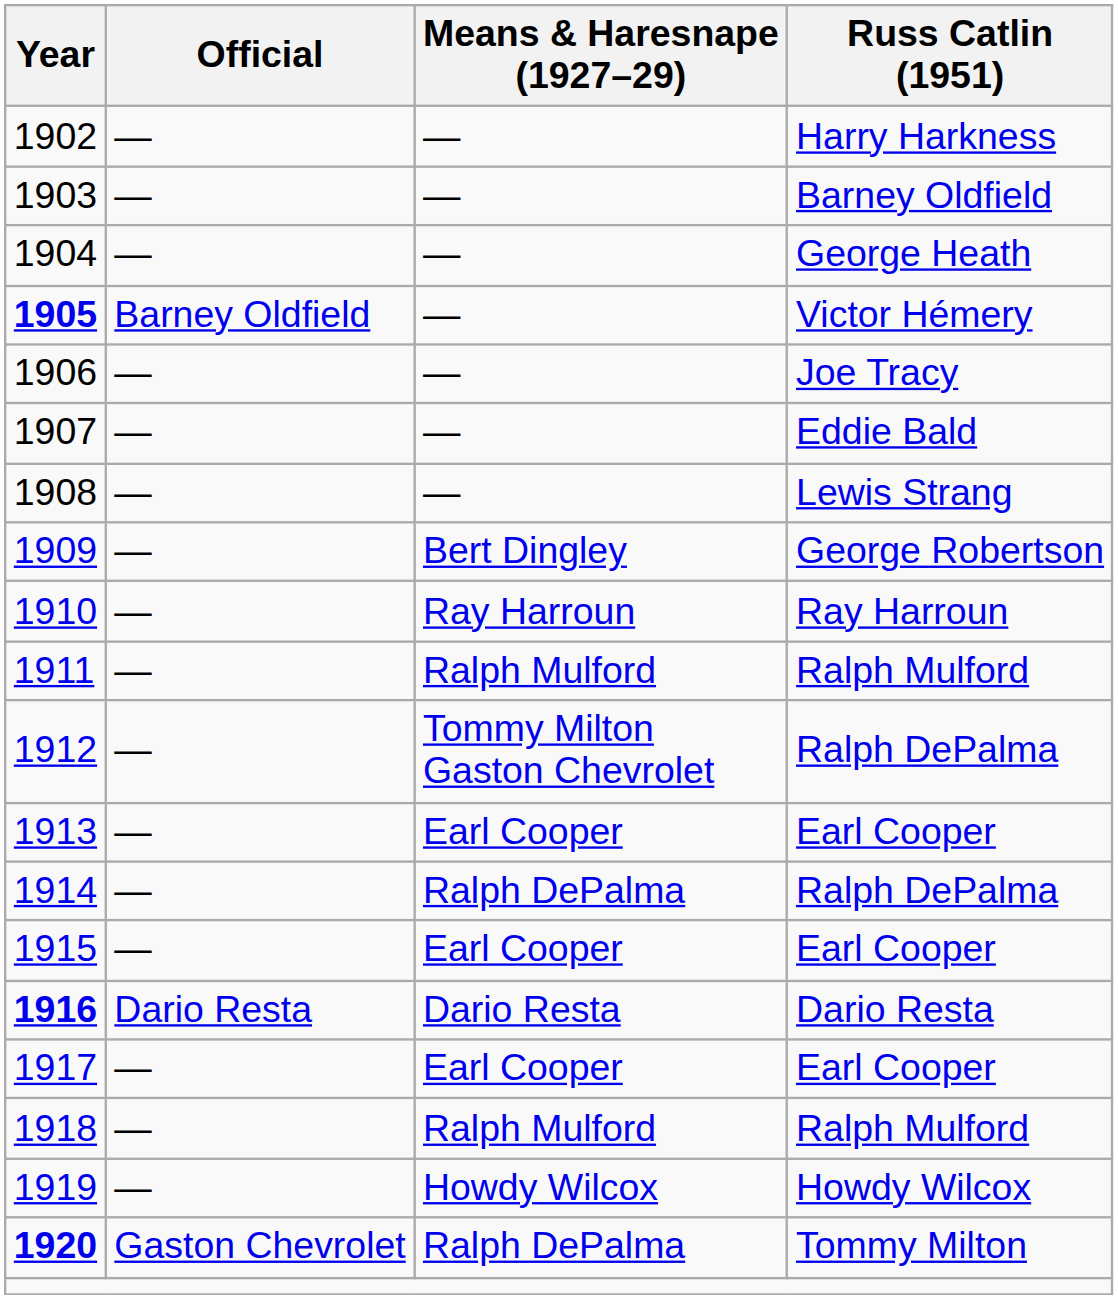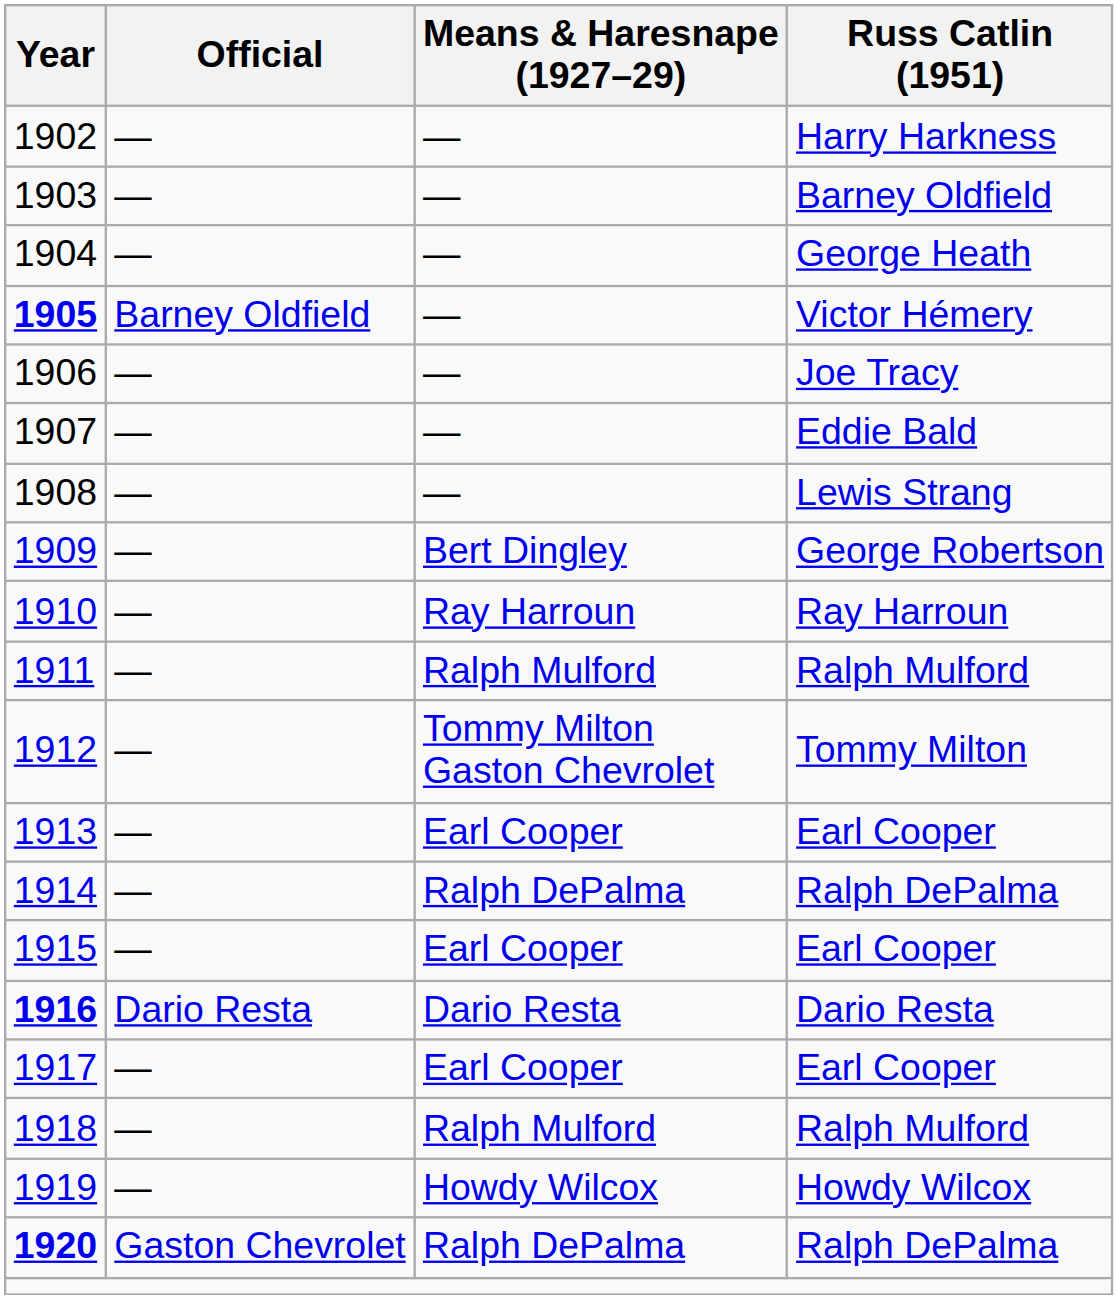1912 | Russ Catlin (1951): Ralph DePalma -> Tommy Milton
1920 | Russ Catlin (1951): Tommy Milton -> Ralph DePalma
